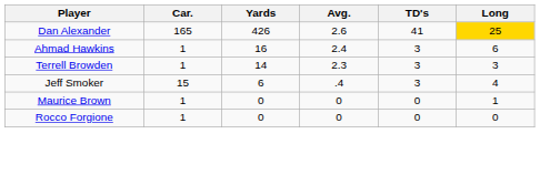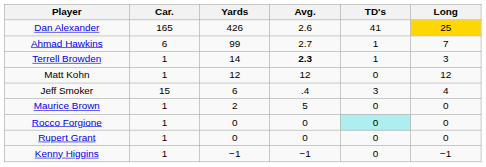Ahmad Hawkins | Car.: 1 -> 6
Ahmad Hawkins | Yards: 16 -> 99
Ahmad Hawkins | Avg.: 2.4 -> 2.7
Ahmad Hawkins | TD's: 3 -> 1
Ahmad Hawkins | Long: 6 -> 7
Terrell Browden | Avg.: normal -> bold
Terrell Browden | TD's: 3 -> 1
+ row: Matt Kohn | 1 | 12 | 12 | 0 | 12
Maurice Brown | Yards: 0 -> 2
Maurice Brown | Avg.: 0 -> 5
Maurice Brown | Long: 1 -> 0
Rocco Forgione | TD's: no background -> paleturquoise background
+ row: Rupert Grant | 1 | 0 | 0 | 0 | 0
+ row: Kenny Higgins | 1 | −1 | −1 | 0 | −1
